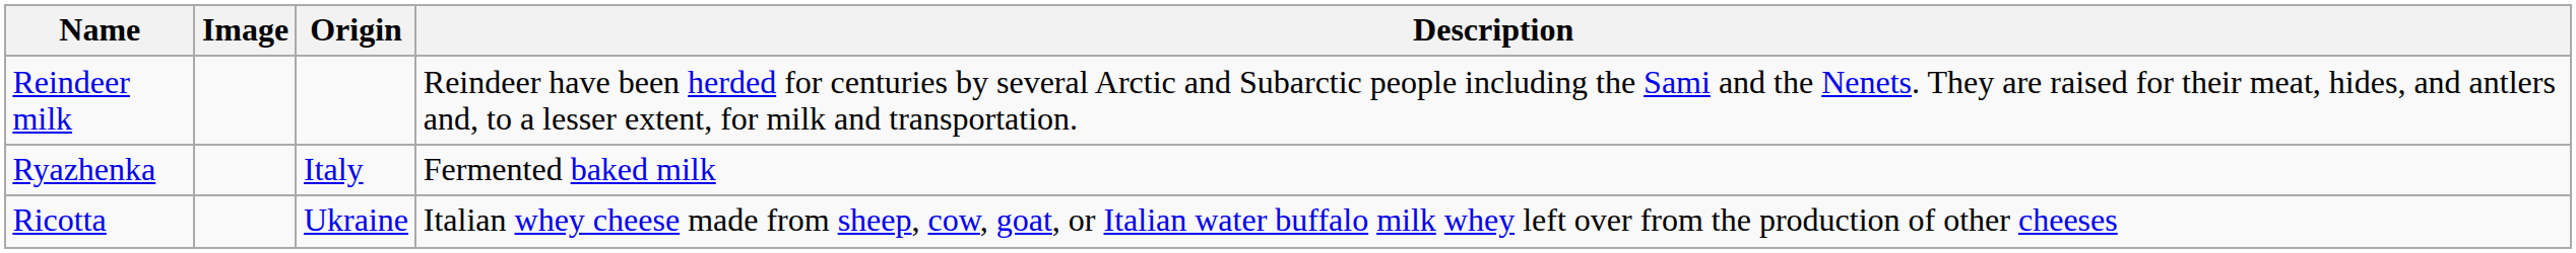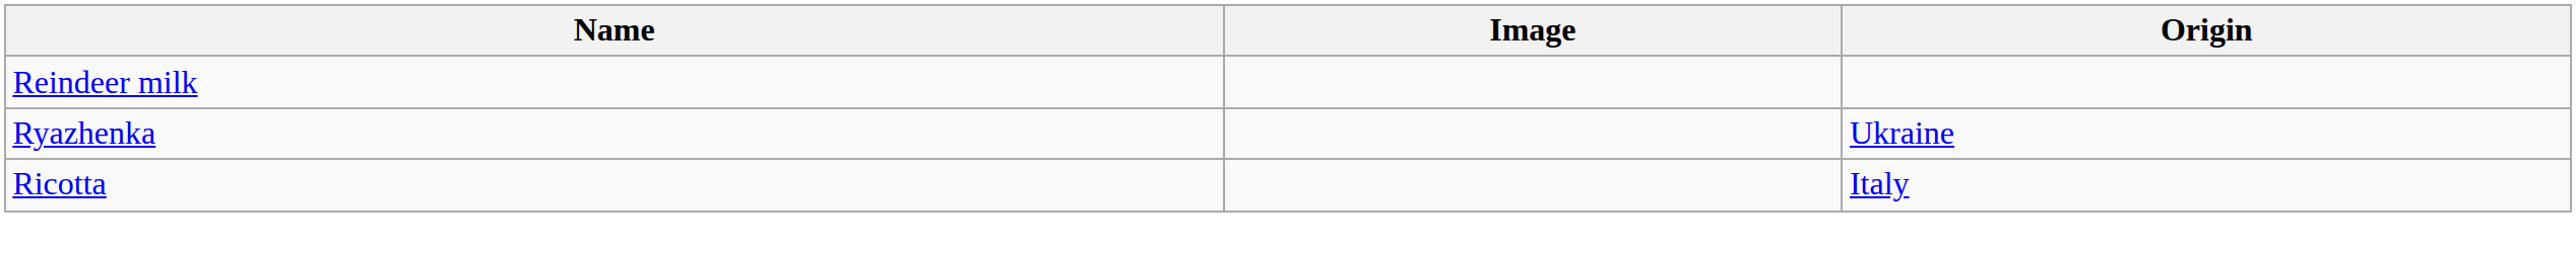- column: Description | Reindeer have been herded for centuries by several Arctic and Subarctic people including the Sami and the Nenets. They are raised for their meat, hides, and antlers and, to a lesser extent, for milk and transportation. | Fermented baked milk | Italian whey cheese made from sheep, cow, goat, or Italian water buffalo milk whey left over from the production of other cheeses
Ryazhenka | Origin: Italy -> Ukraine
Ricotta | Origin: Ukraine -> Italy
